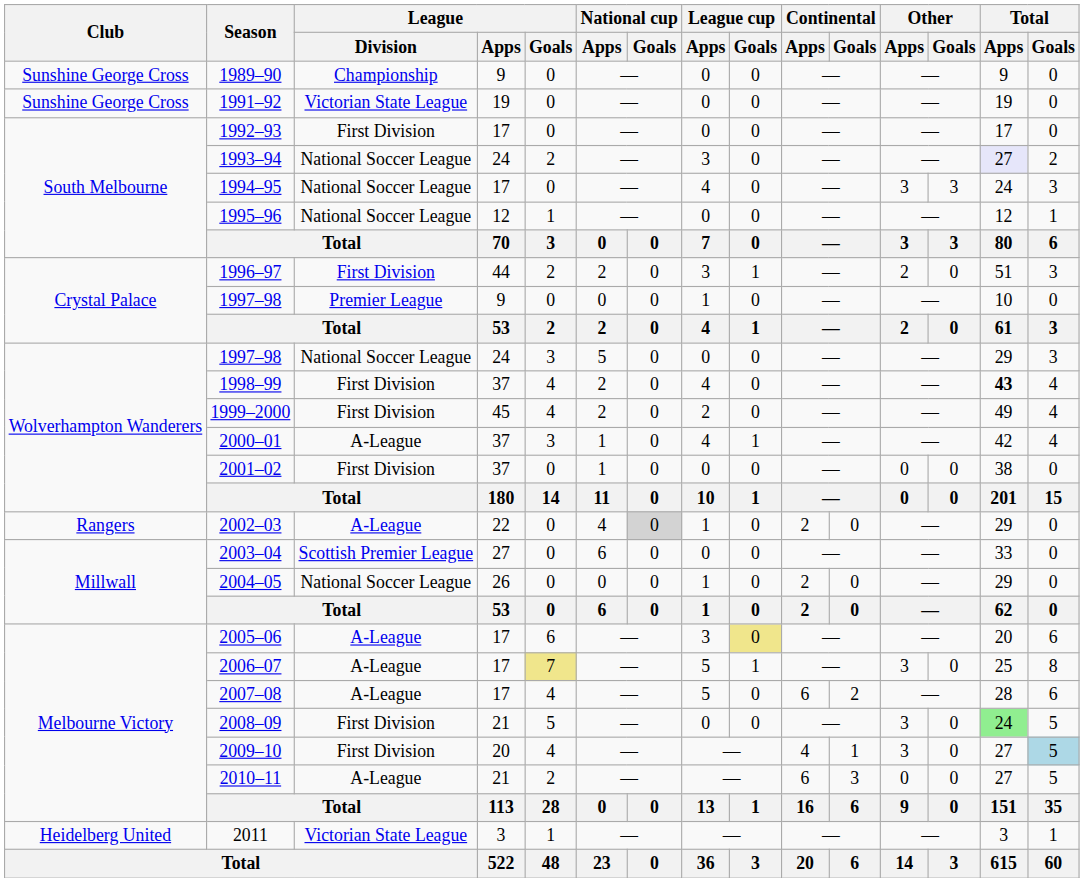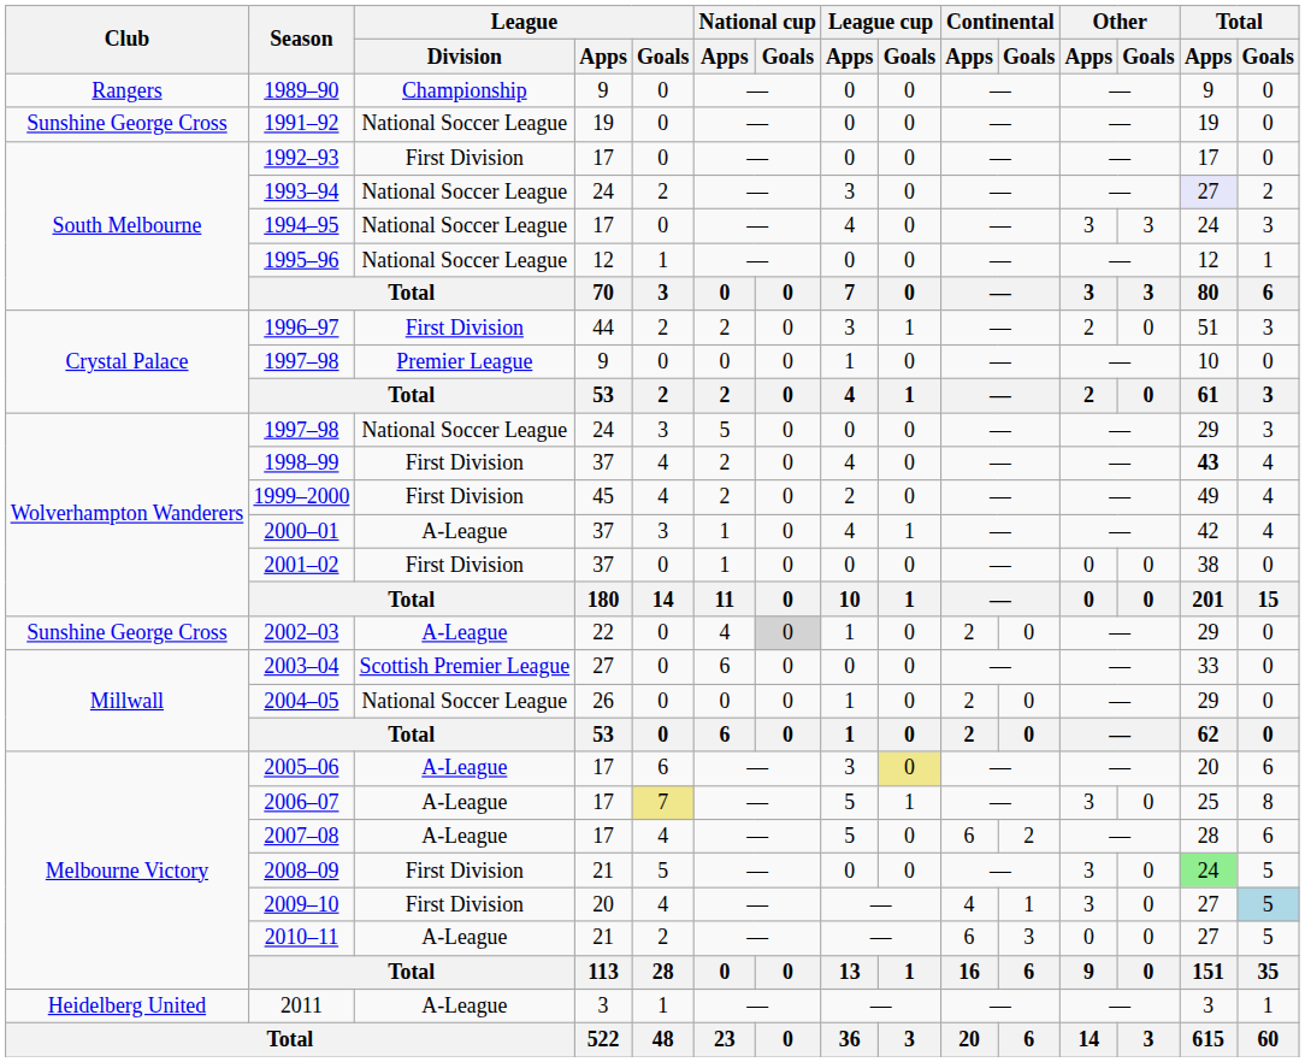1989–90 | Club: Sunshine George Cross -> Rangers
1991–92 | League / Division: Victorian State League -> National Soccer League
2002–03 | Club: Rangers -> Sunshine George Cross
2011 | League / Division: Victorian State League -> A-League
